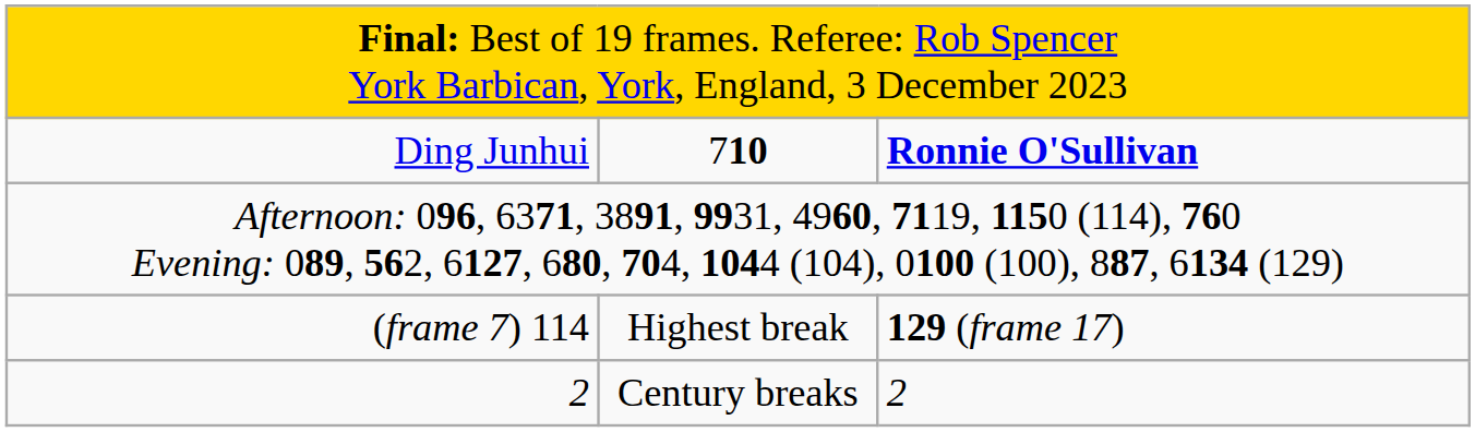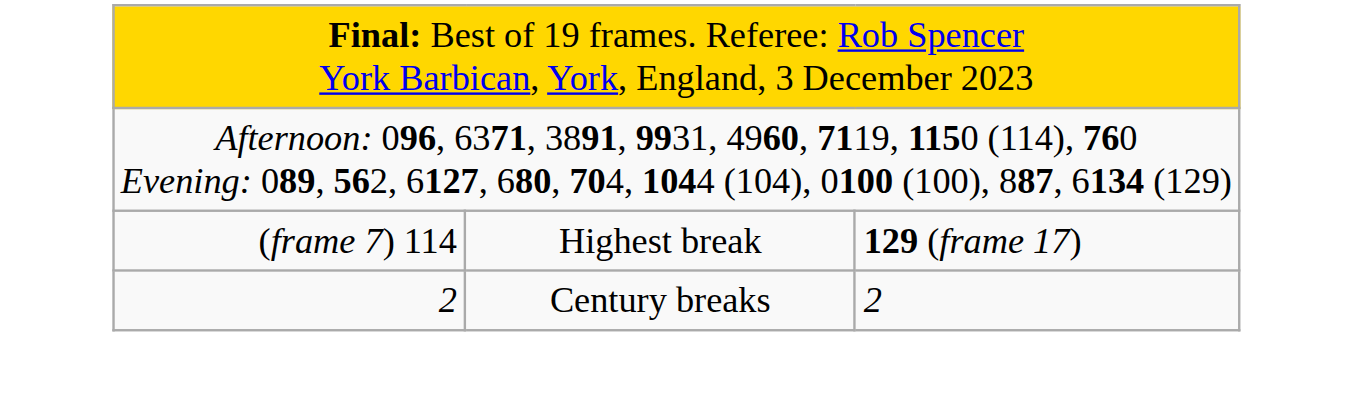- row: Ding Junhui | 710 | Ronnie O'Sullivan
